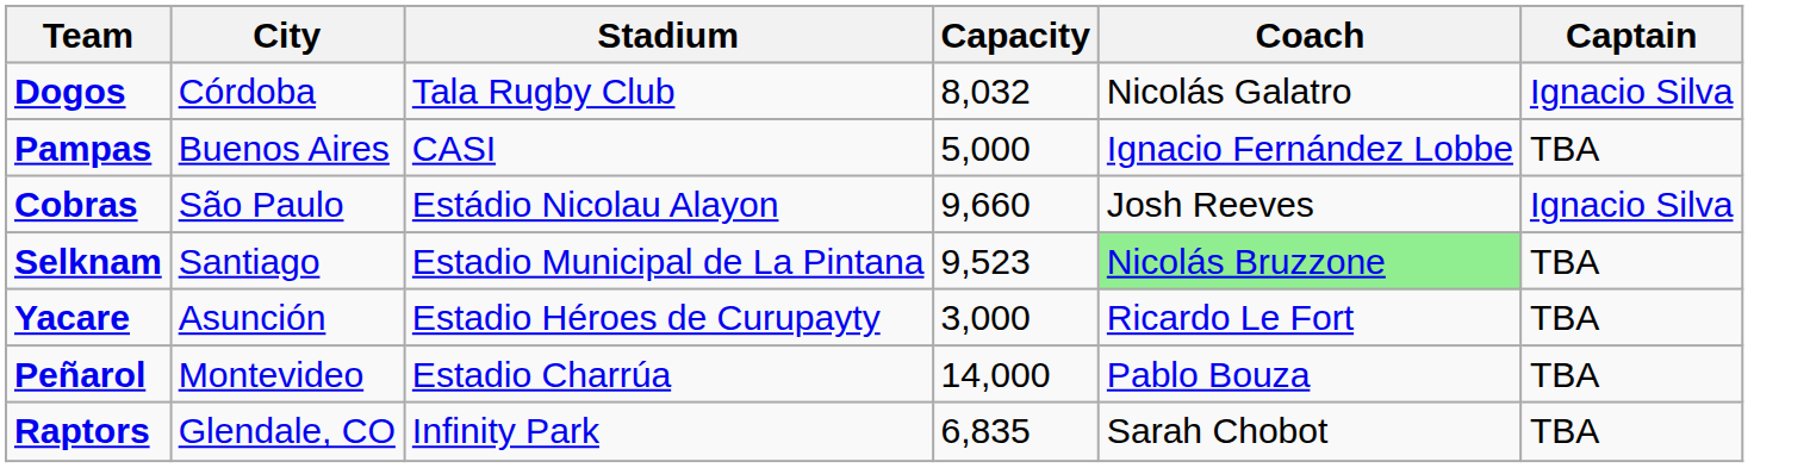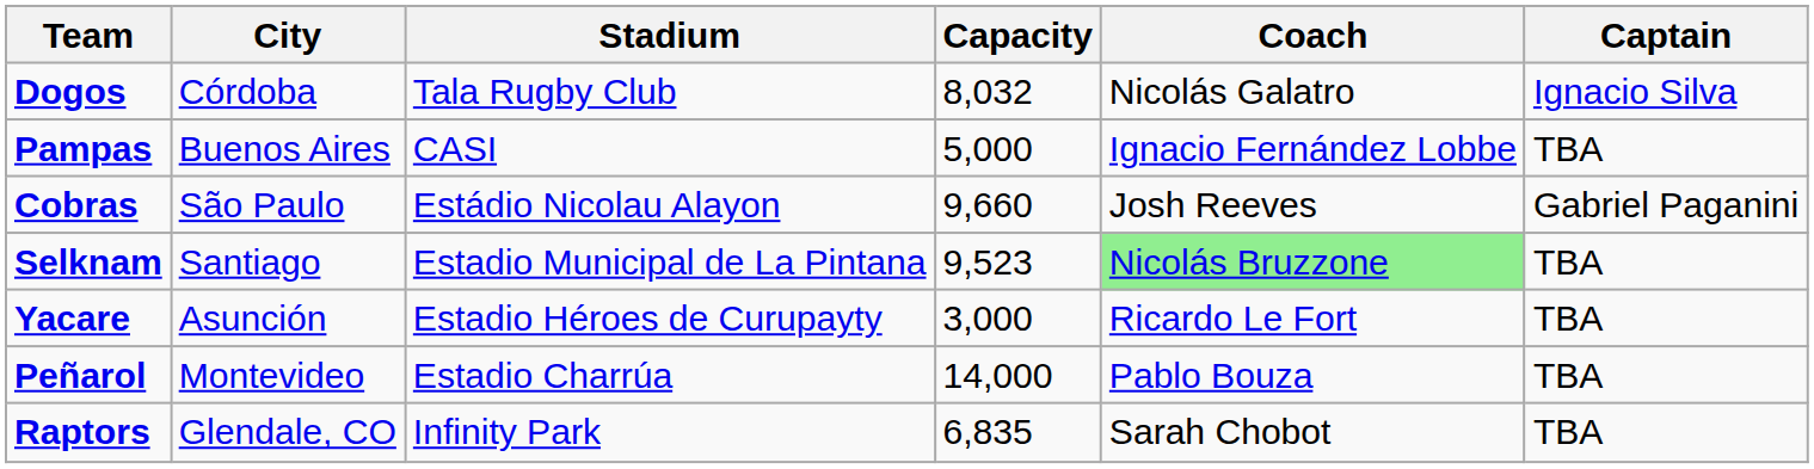Cobras | Captain: Ignacio Silva -> Gabriel Paganini
